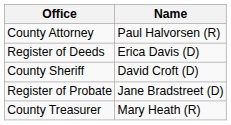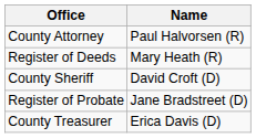Register of Deeds | Name: Erica Davis (D) -> Mary Heath (R)
County Treasurer | Name: Mary Heath (R) -> Erica Davis (D)
